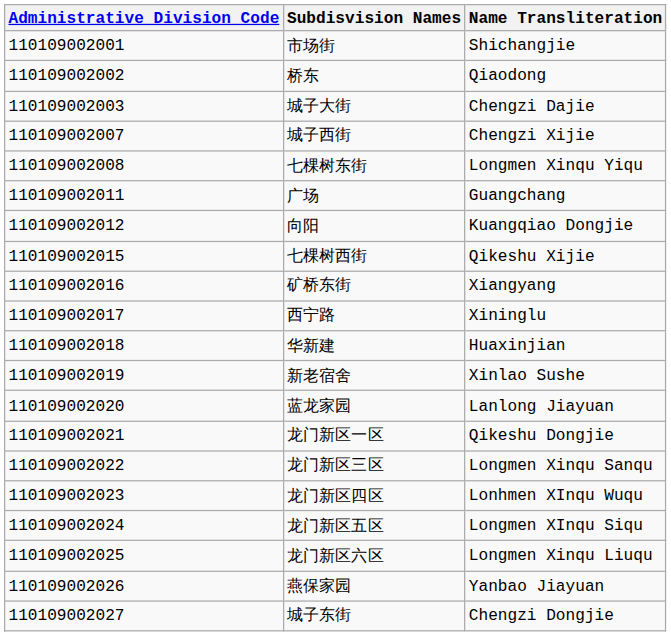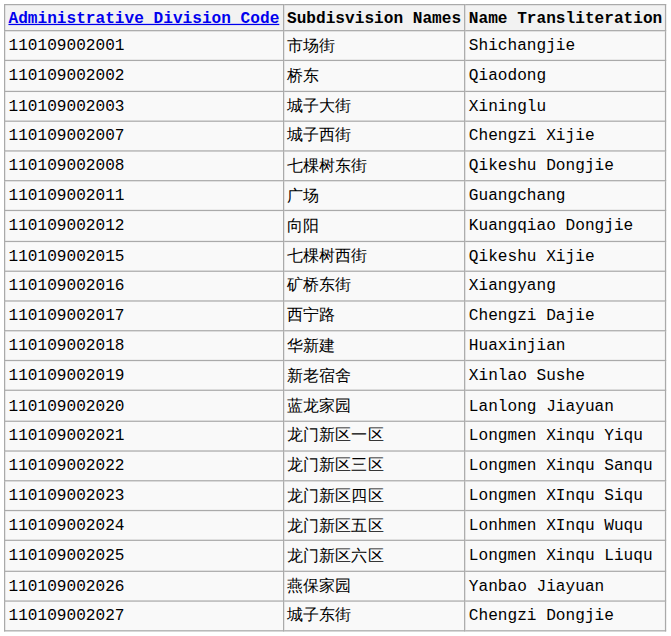城子大街 | Name Transliteration: Chengzi Dajie -> Xininglu
七棵树东街 | Name Transliteration: Longmen Xinqu Yiqu -> Qikeshu Dongjie
西宁路 | Name Transliteration: Xininglu -> Chengzi Dajie
龙门新区一区 | Name Transliteration: Qikeshu Dongjie -> Longmen Xinqu Yiqu
龙门新区四区 | Name Transliteration: Lonhmen XInqu Wuqu -> Longmen XInqu Siqu
龙门新区五区 | Name Transliteration: Longmen XInqu Siqu -> Lonhmen XInqu Wuqu
